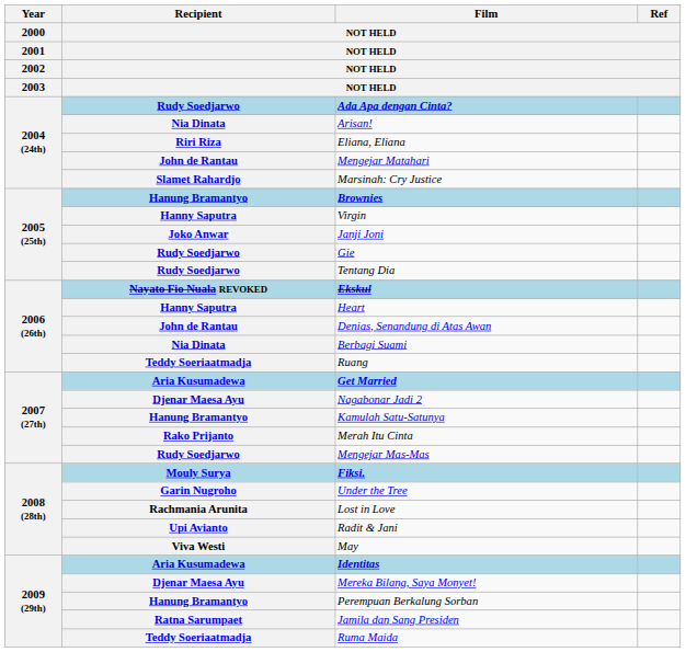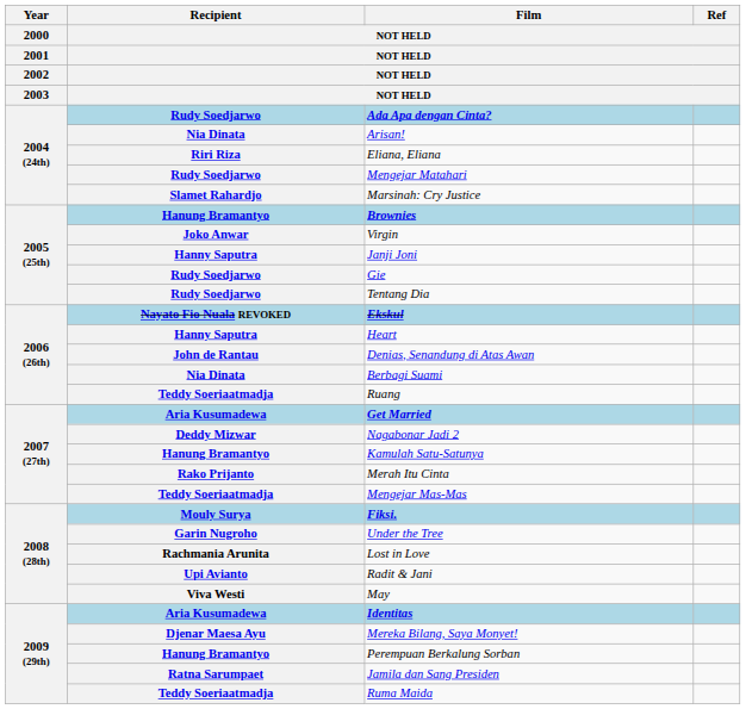Mengejar Matahari | Recipient / NOT HELD: John de Rantau -> Rudy Soedjarwo
Virgin | Recipient / NOT HELD: Hanny Saputra -> Joko Anwar
Janji Joni | Recipient / NOT HELD: Joko Anwar -> Hanny Saputra
Nagabonar Jadi 2 | Recipient / NOT HELD: Djenar Maesa Ayu -> Deddy Mizwar
Mengejar Mas-Mas | Recipient / NOT HELD: Rudy Soedjarwo -> Teddy Soeriaatmadja
